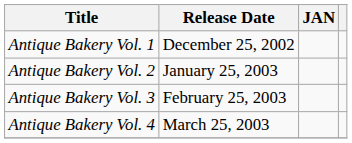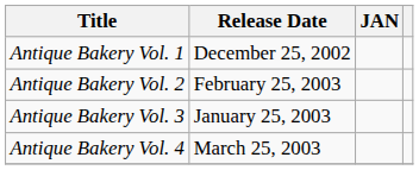Antique Bakery Vol. 2 | Release Date: January 25, 2003 -> February 25, 2003
Antique Bakery Vol. 3 | Release Date: February 25, 2003 -> January 25, 2003
